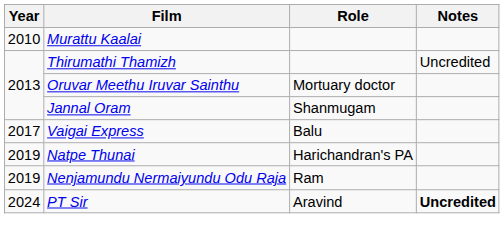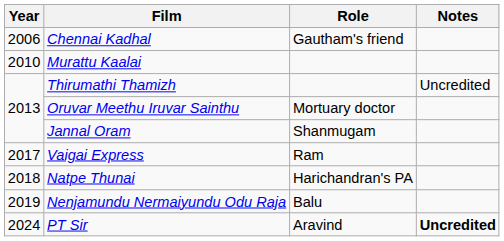+ row: 2006 | Chennai Kadhal | Gautham's friend
Vaigai Express | Role: Balu -> Ram
Natpe Thunai | Year: 2019 -> 2018
Nenjamundu Nermaiyundu Odu Raja | Role: Ram -> Balu
